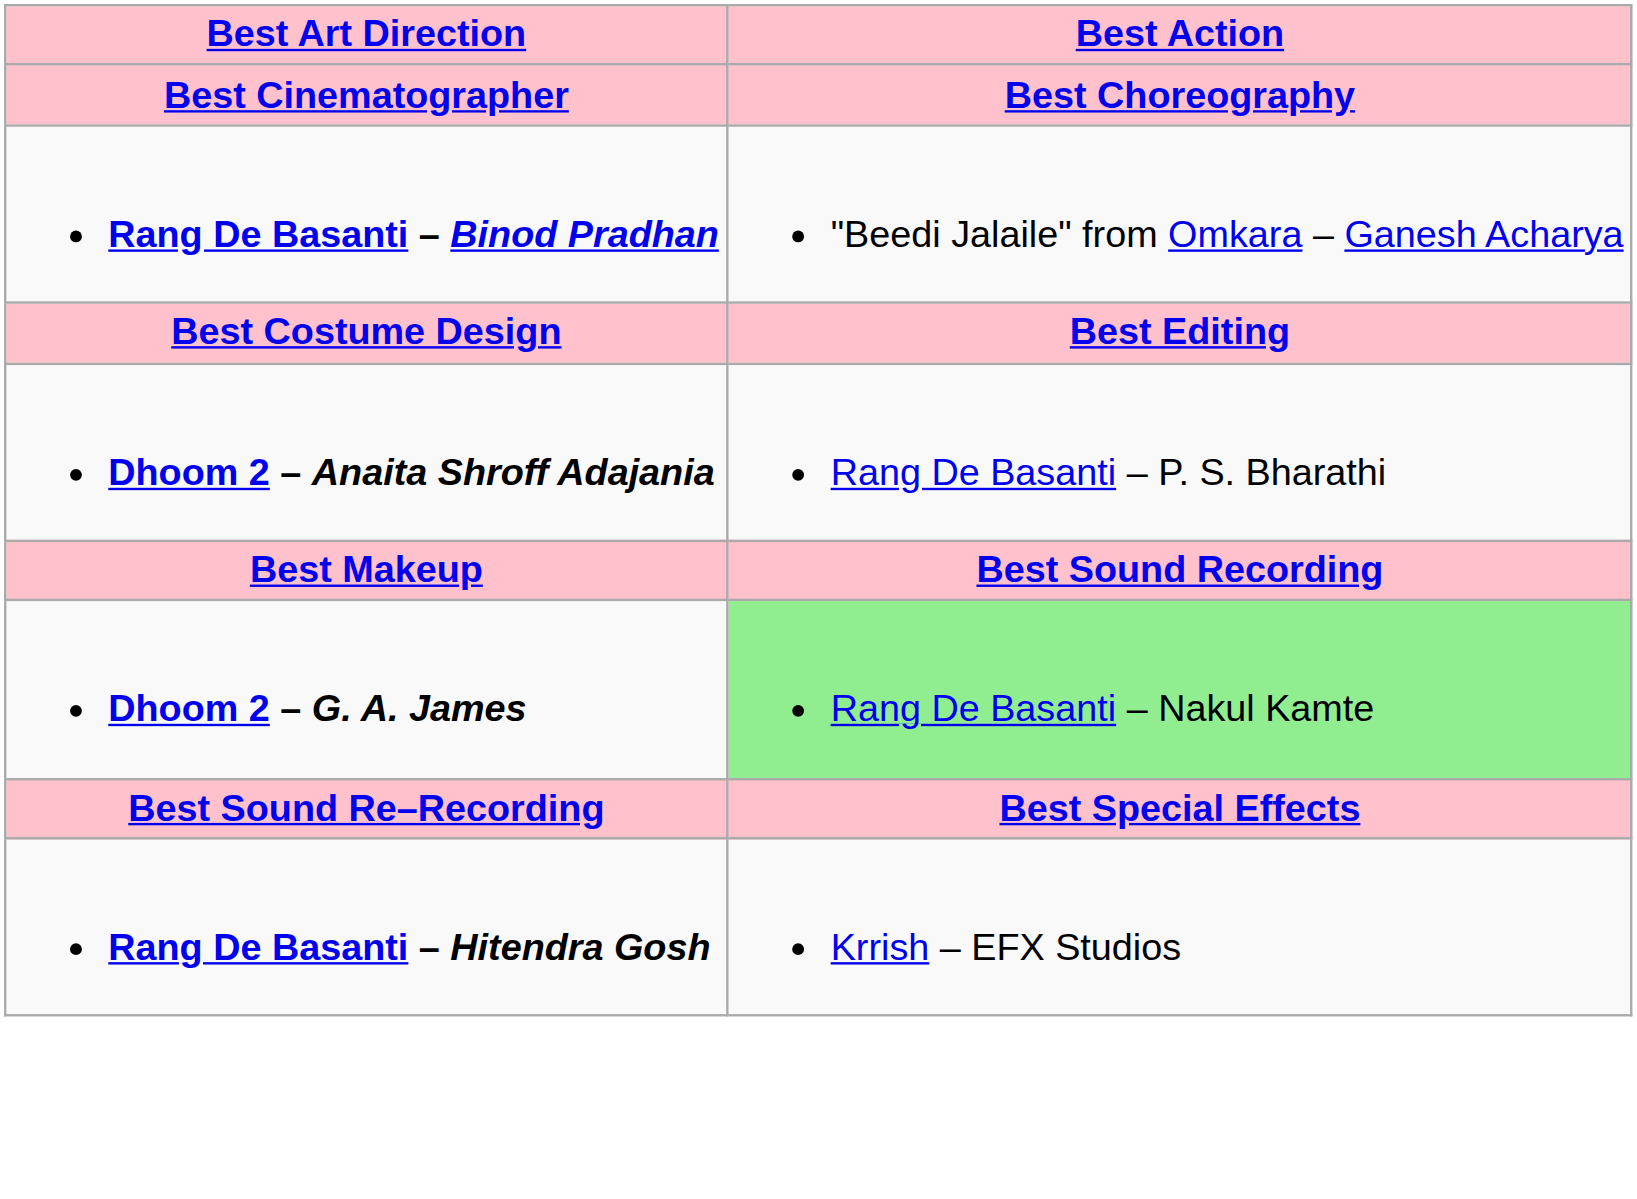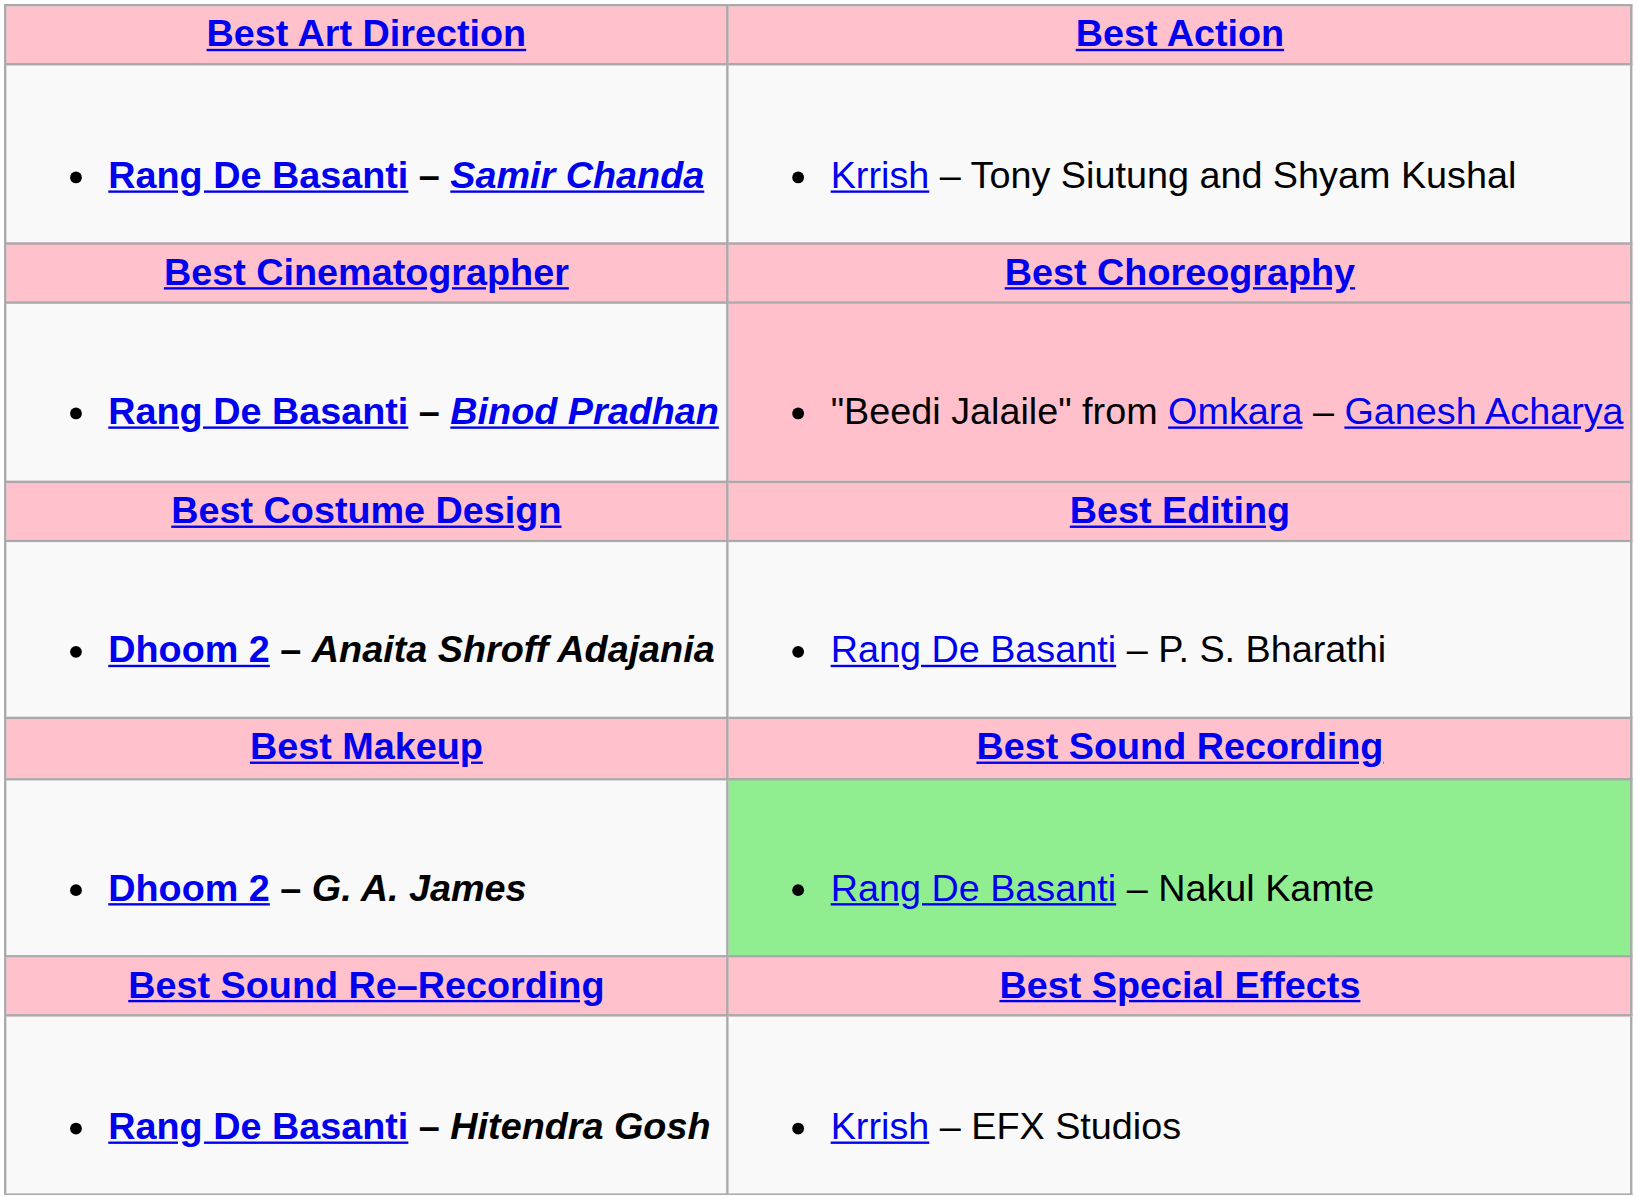+ row: Rang De Basanti – Samir Chanda | Krrish – Tony Siutung and Shyam Kushal
Rang De Basanti – Binod Pradhan | Best Action: no background -> pink background
